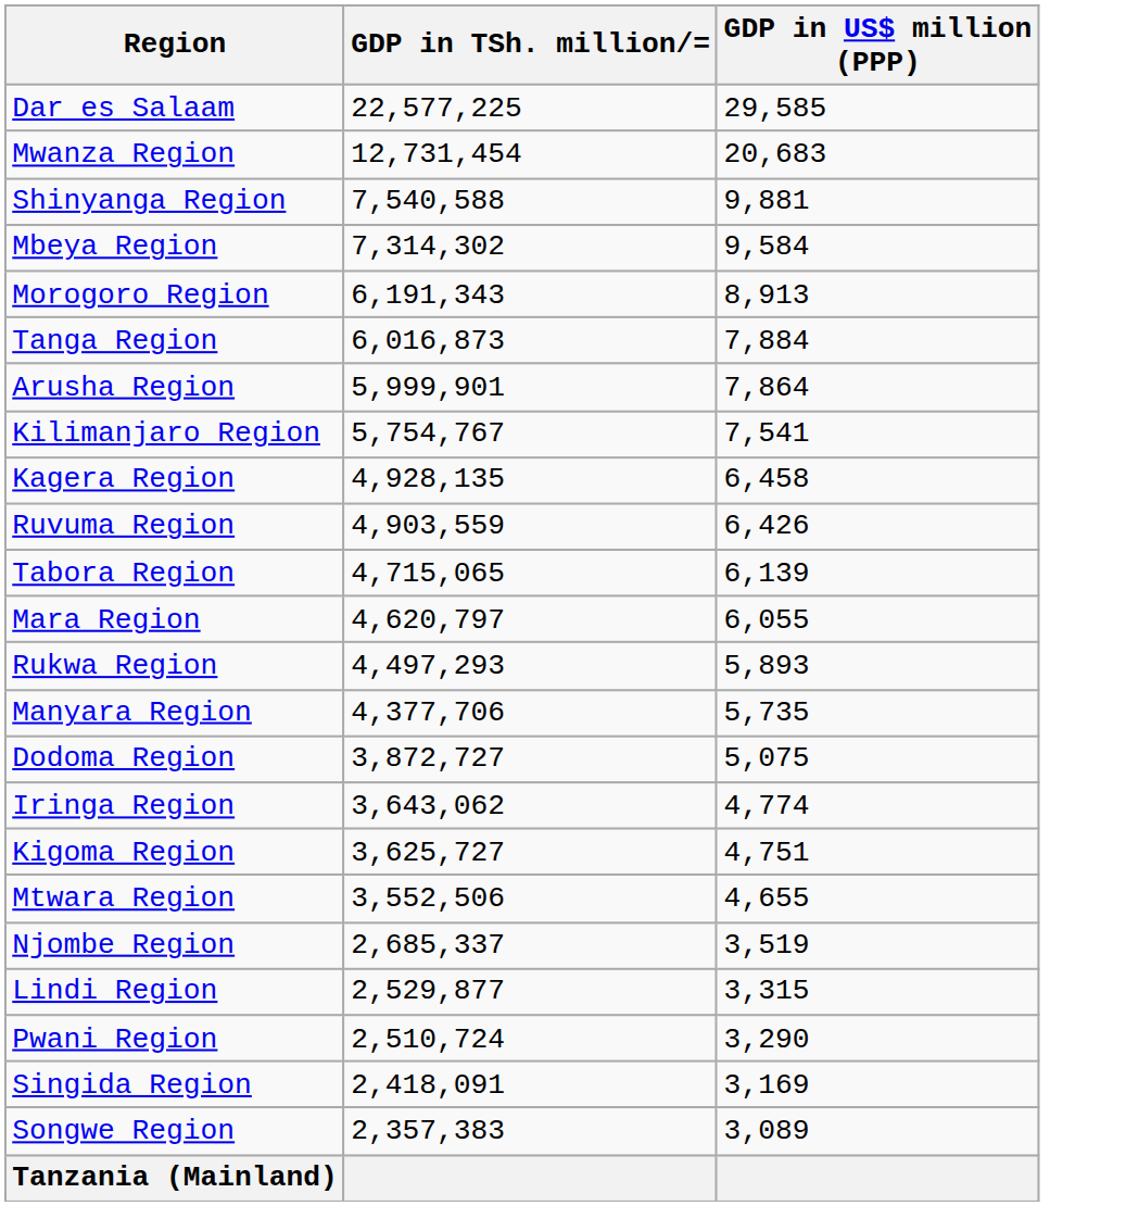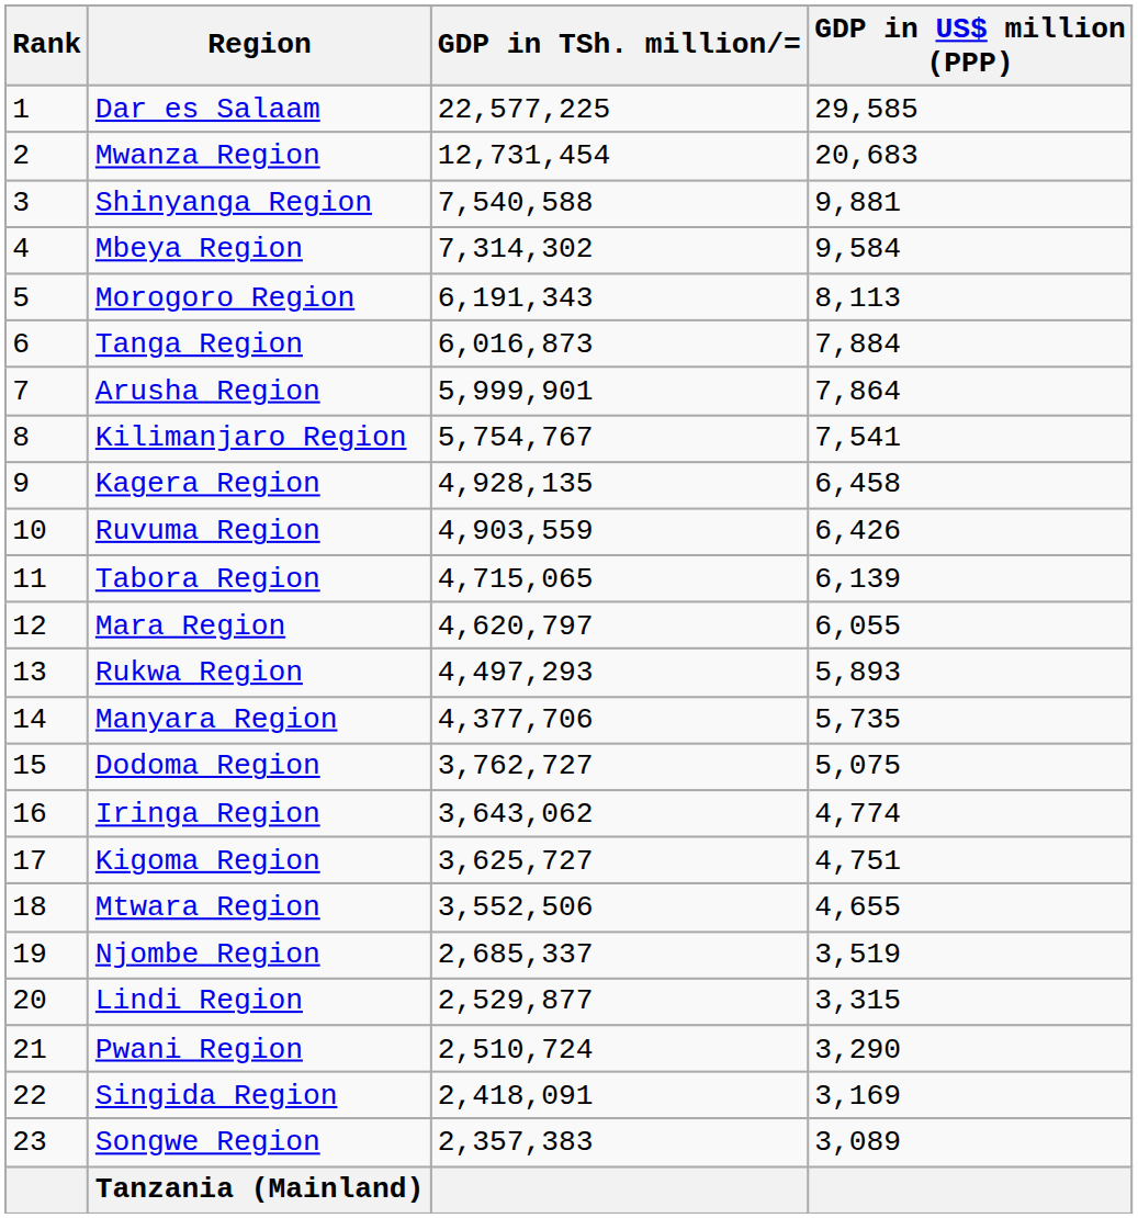+ column: Rank | 1 | 2 | 3 | 4 | 5 | 6 | 7 | 8 | 9 | 10 | 11 | 12 | 13 | 14 | 15 | 16 | 17 | 18 | 19 | 20 | 21 | 22 | 23
Morogoro Region | GDP in US$ million (PPP): 8,913 -> 8,113
Dodoma Region | GDP in TSh. million/=: 3,872,727 -> 3,762,727
